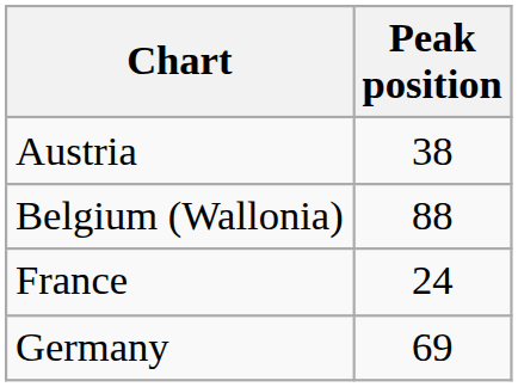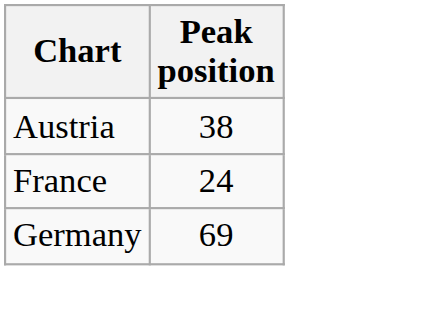- row: Belgium (Wallonia) | 88
